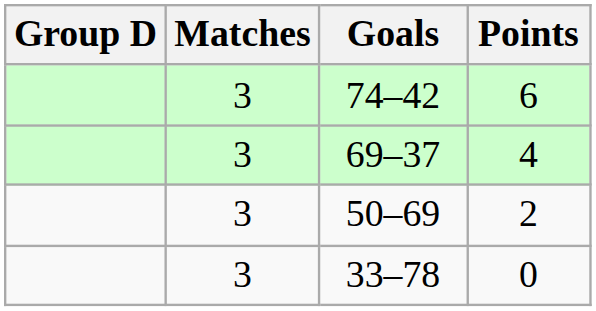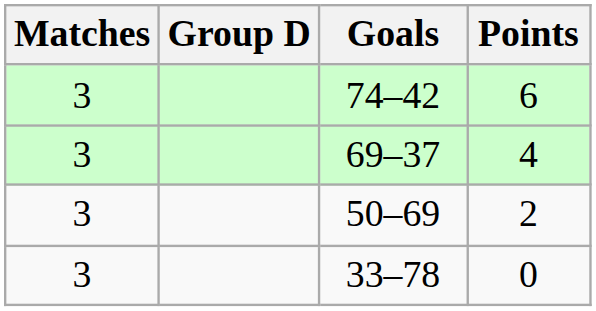columns swapped: Group D <-> Matches
